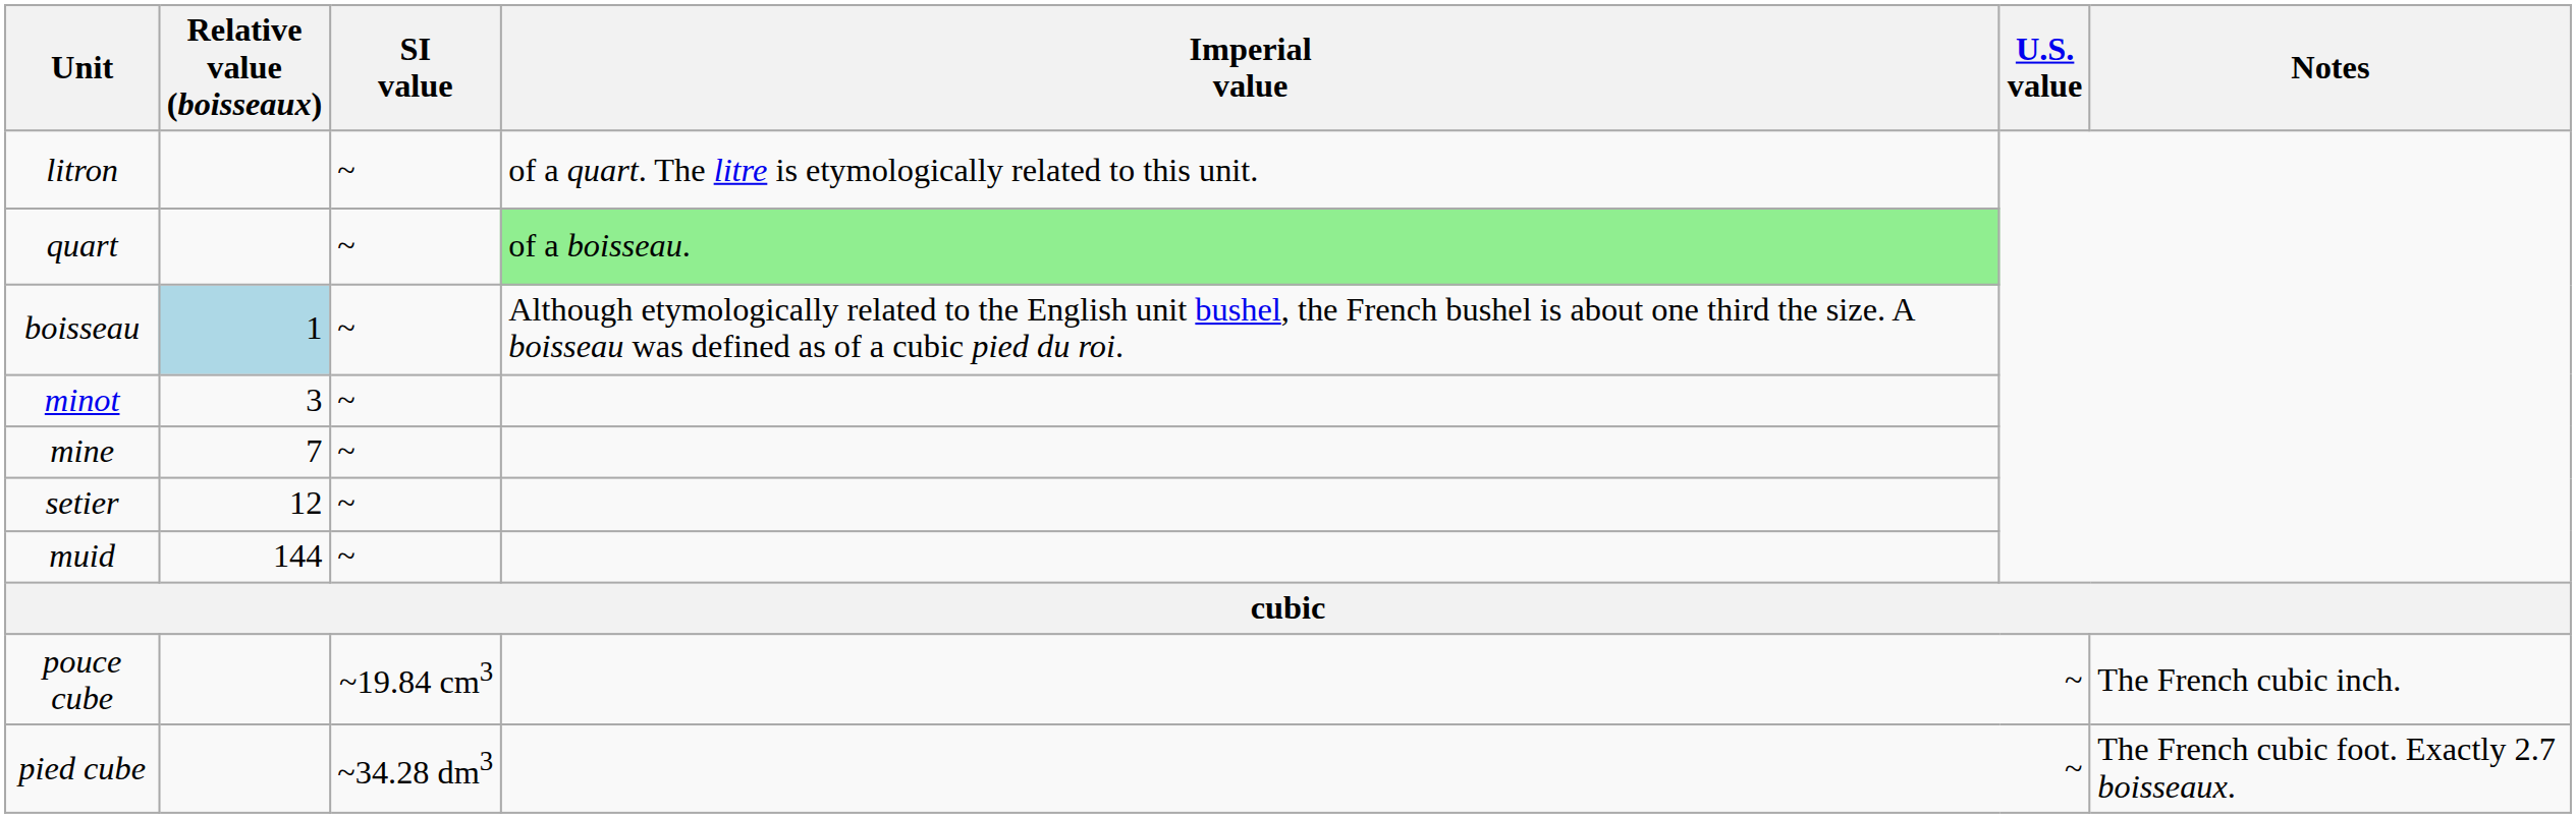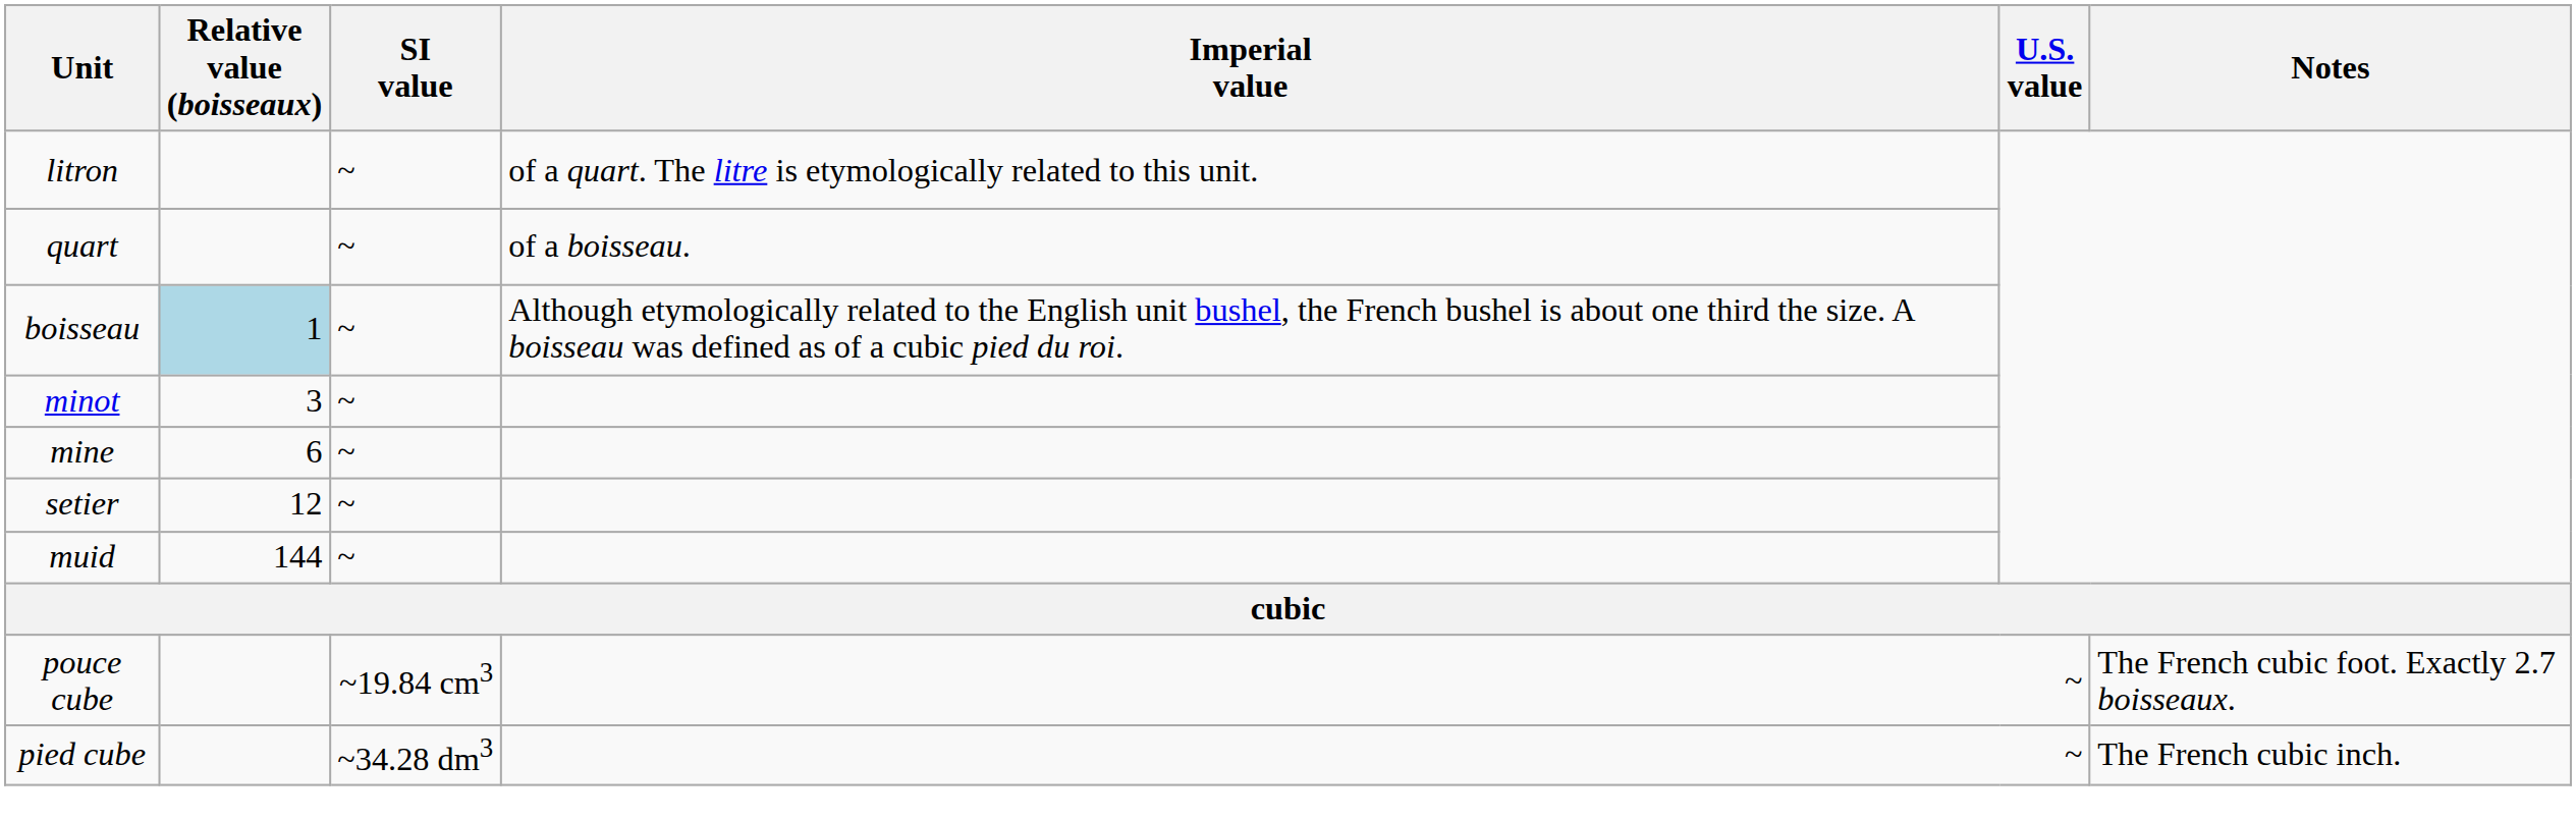quart | Imperial value: lightgreen background -> no background
mine | Relative value (boisseaux): 7 -> 6
pouce cube | Notes: The French cubic inch. -> The French cubic foot. Exactly 2.7 boisseaux.
pied cube | Notes: The French cubic foot. Exactly 2.7 boisseaux. -> The French cubic inch.
